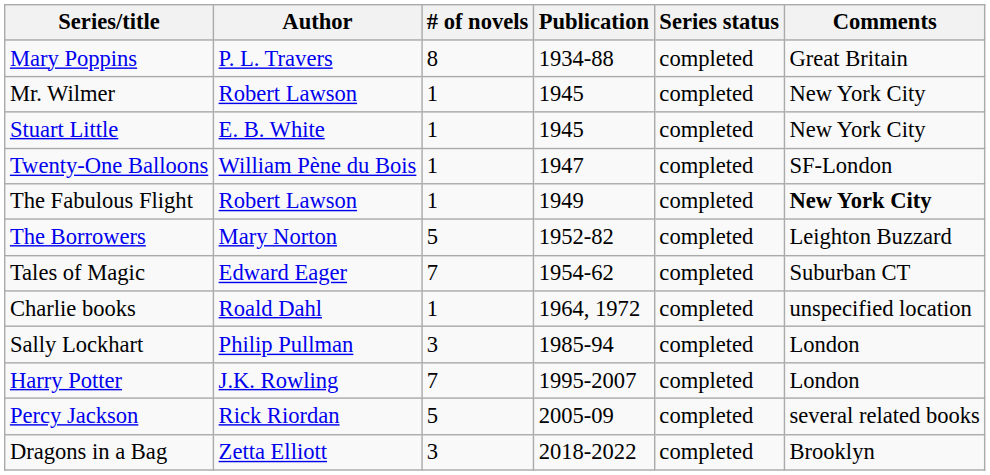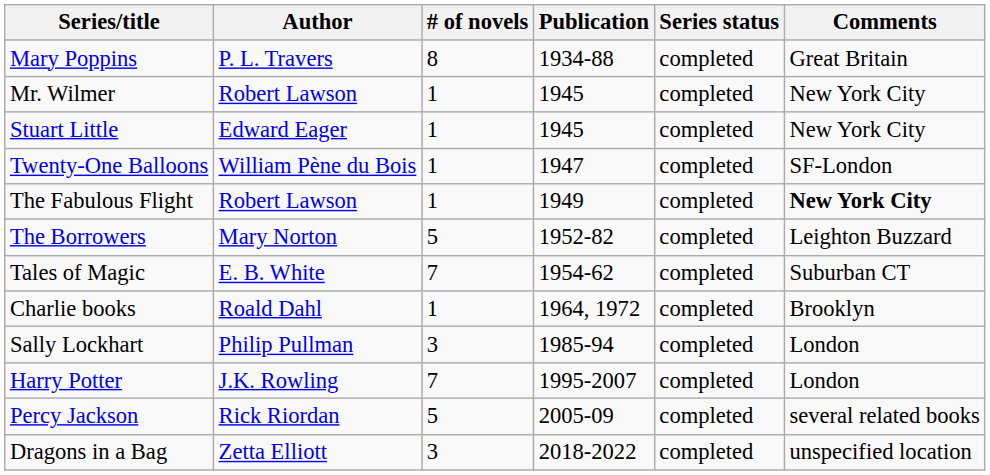Stuart Little | Author: E. B. White -> Edward Eager
Tales of Magic | Author: Edward Eager -> E. B. White
Charlie books | Comments: unspecified location -> Brooklyn
Dragons in a Bag | Comments: Brooklyn -> unspecified location
